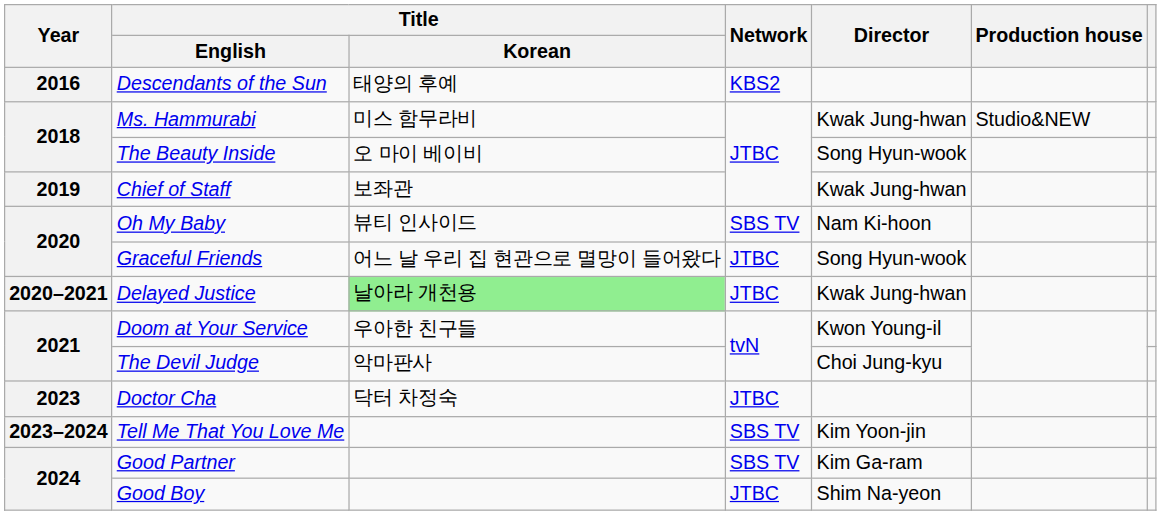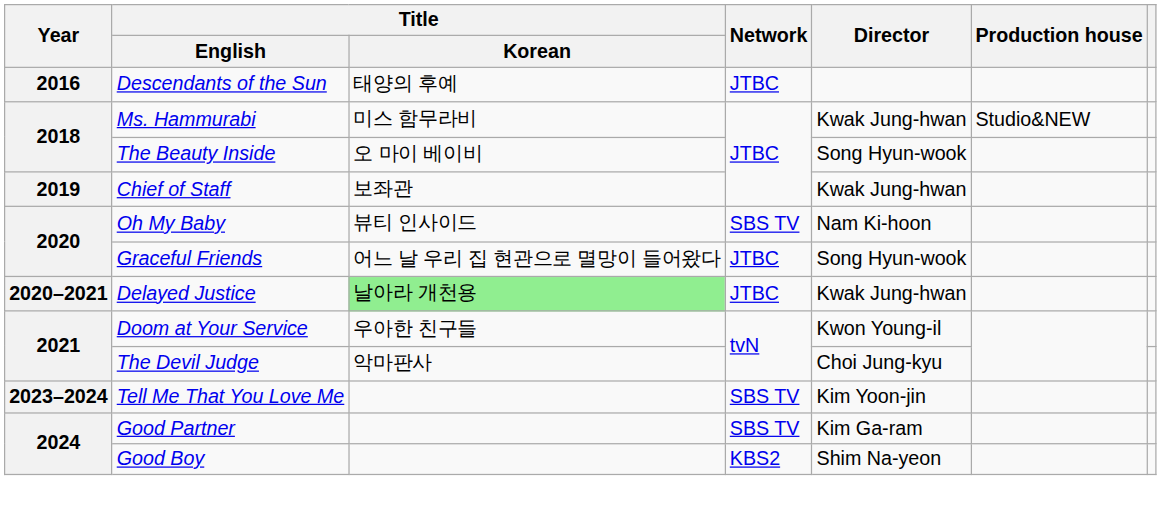Descendants of the Sun | Network: KBS2 -> JTBC
- row: 2023 | Doctor Cha | 닥터 차정숙 | JTBC
Good Boy | Network: JTBC -> KBS2
